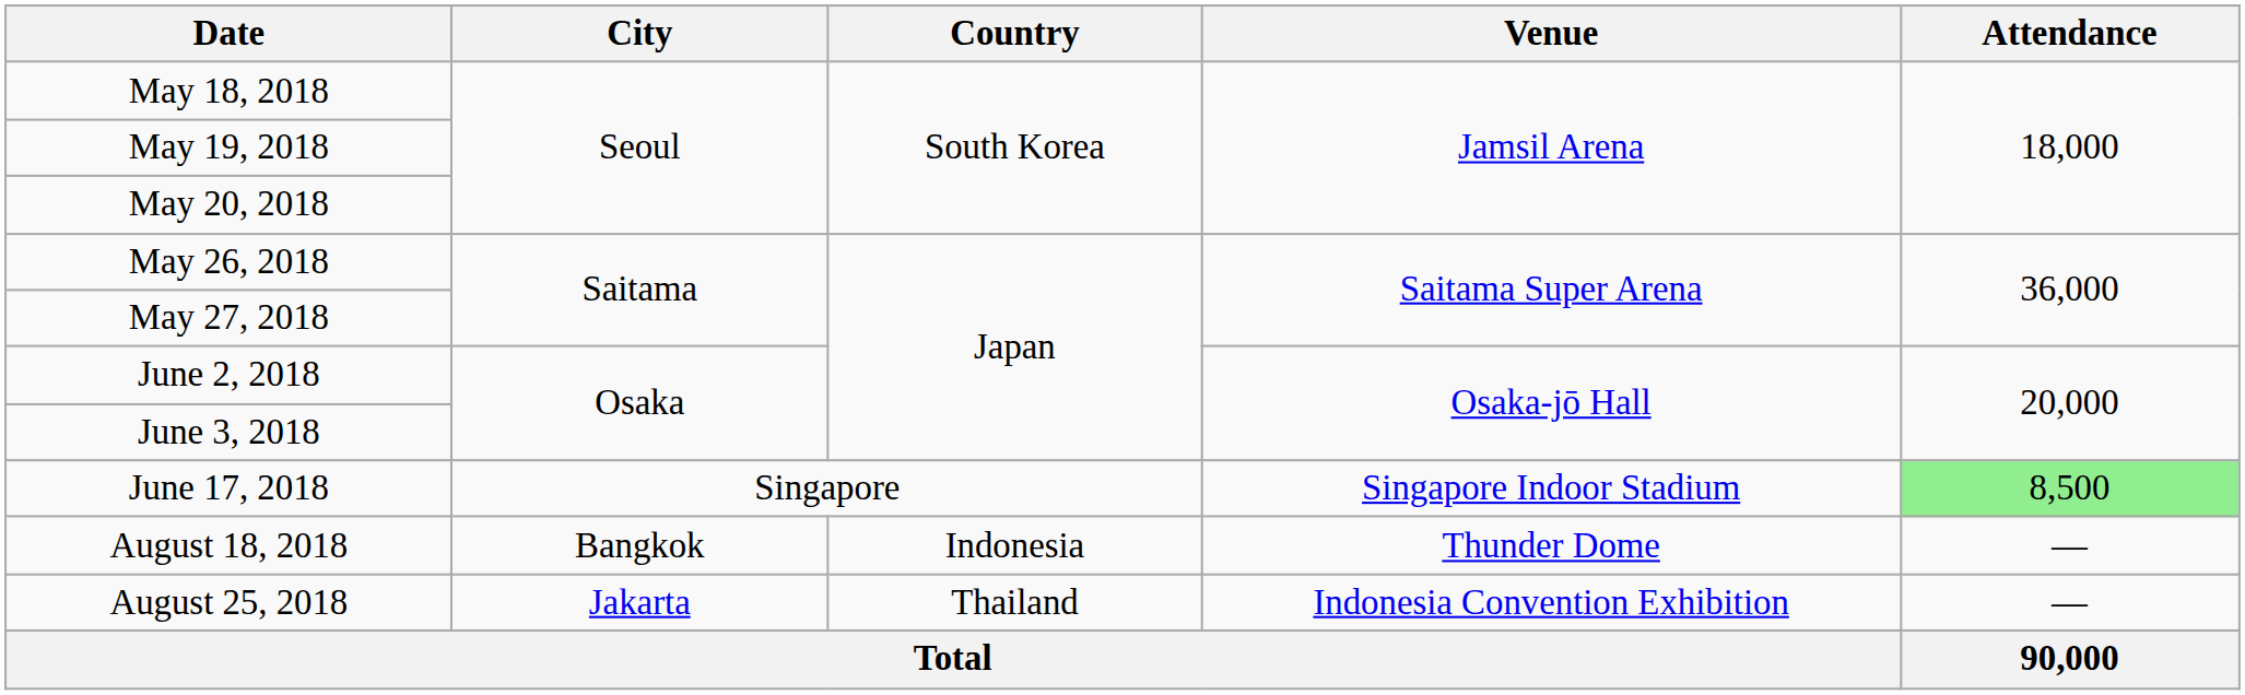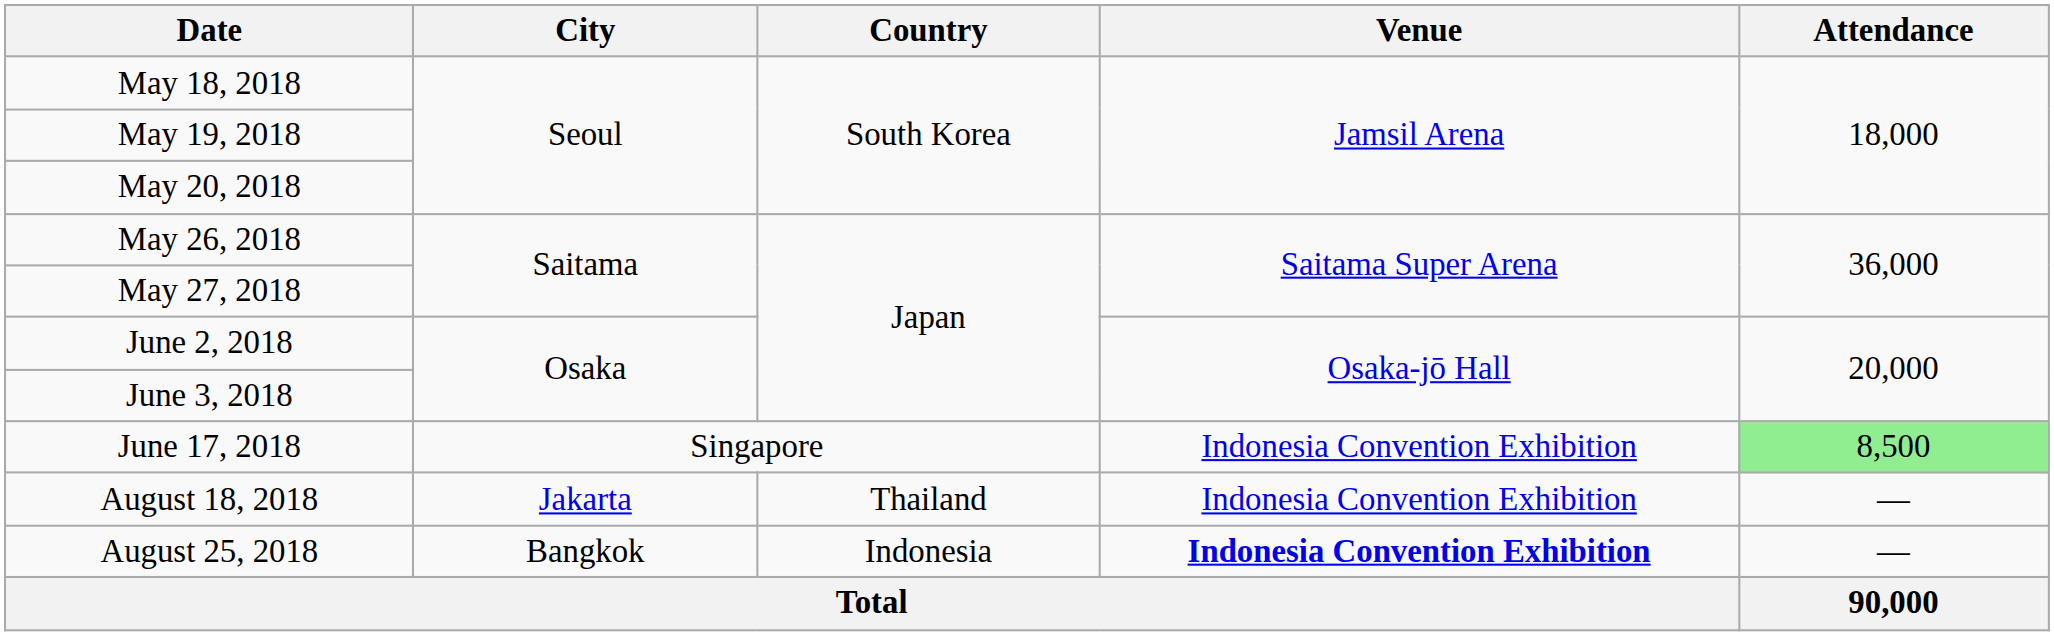June 17, 2018 | Venue: Singapore Indoor Stadium -> Indonesia Convention Exhibition
August 18, 2018 | City: Bangkok -> Jakarta
August 18, 2018 | Country: Indonesia -> Thailand
August 18, 2018 | Venue: Thunder Dome -> Indonesia Convention Exhibition
August 25, 2018 | City: Jakarta -> Bangkok
August 25, 2018 | Country: Thailand -> Indonesia
August 25, 2018 | Venue: normal -> bold
